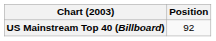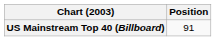US Mainstream Top 40 (Billboard) | Position: 92 -> 91
